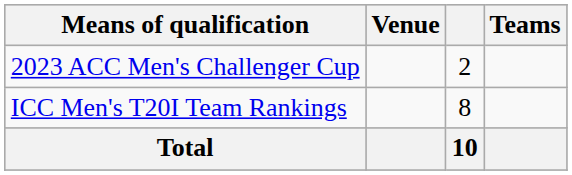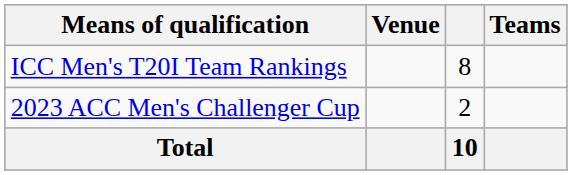rows swapped: ICC Men's T20I Team Rankings <-> 2023 ACC Men's Challenger Cup
